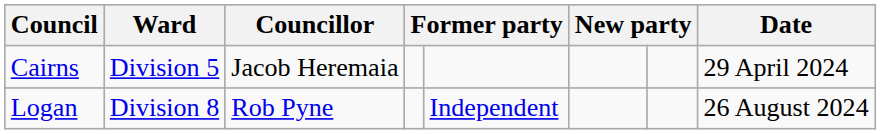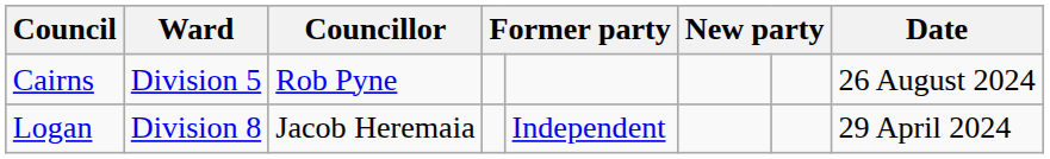Cairns | Councillor: Jacob Heremaia -> Rob Pyne
Cairns | Date: 29 April 2024 -> 26 August 2024
Logan | Councillor: Rob Pyne -> Jacob Heremaia
Logan | Date: 26 August 2024 -> 29 April 2024
